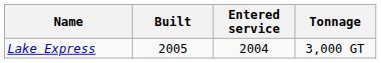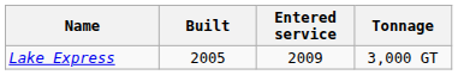Lake Express | Entered service: 2004 -> 2009
